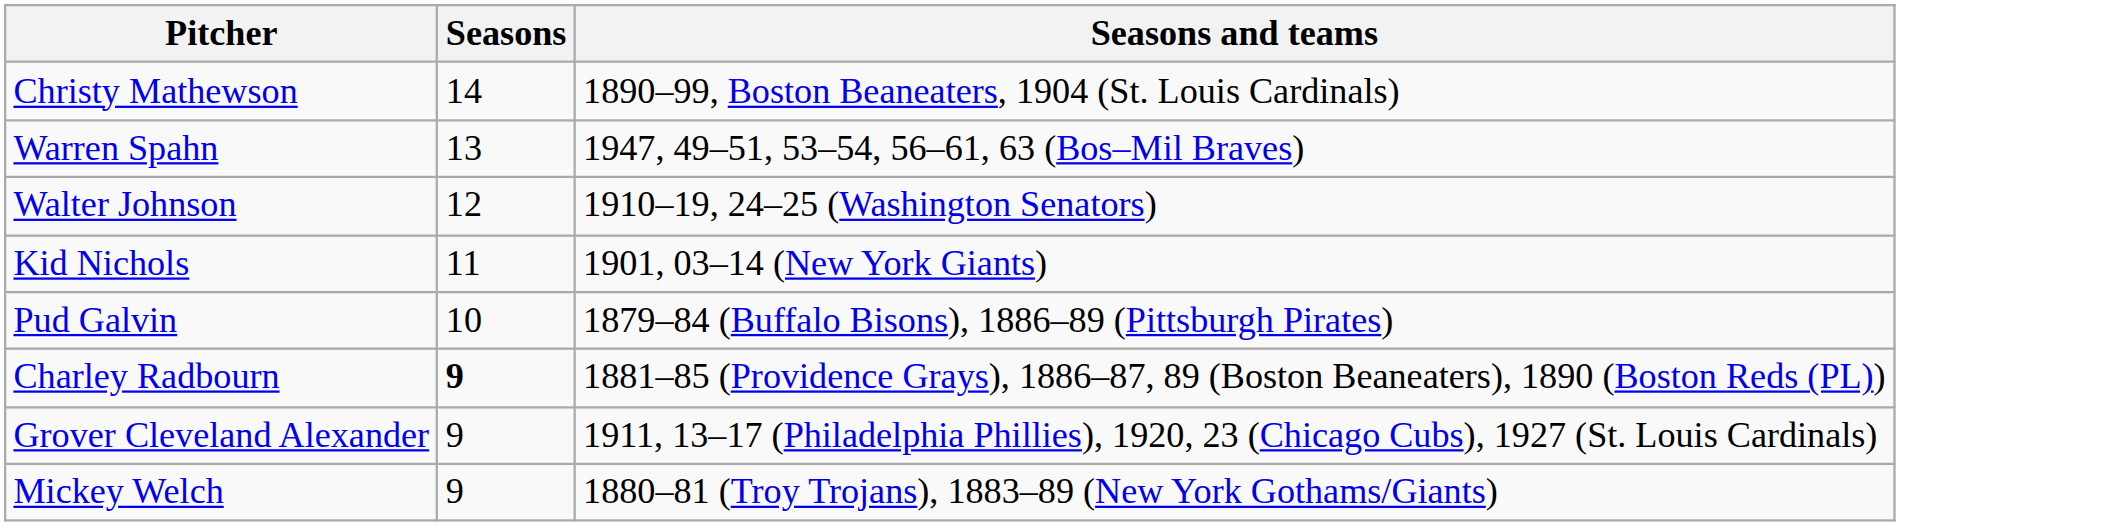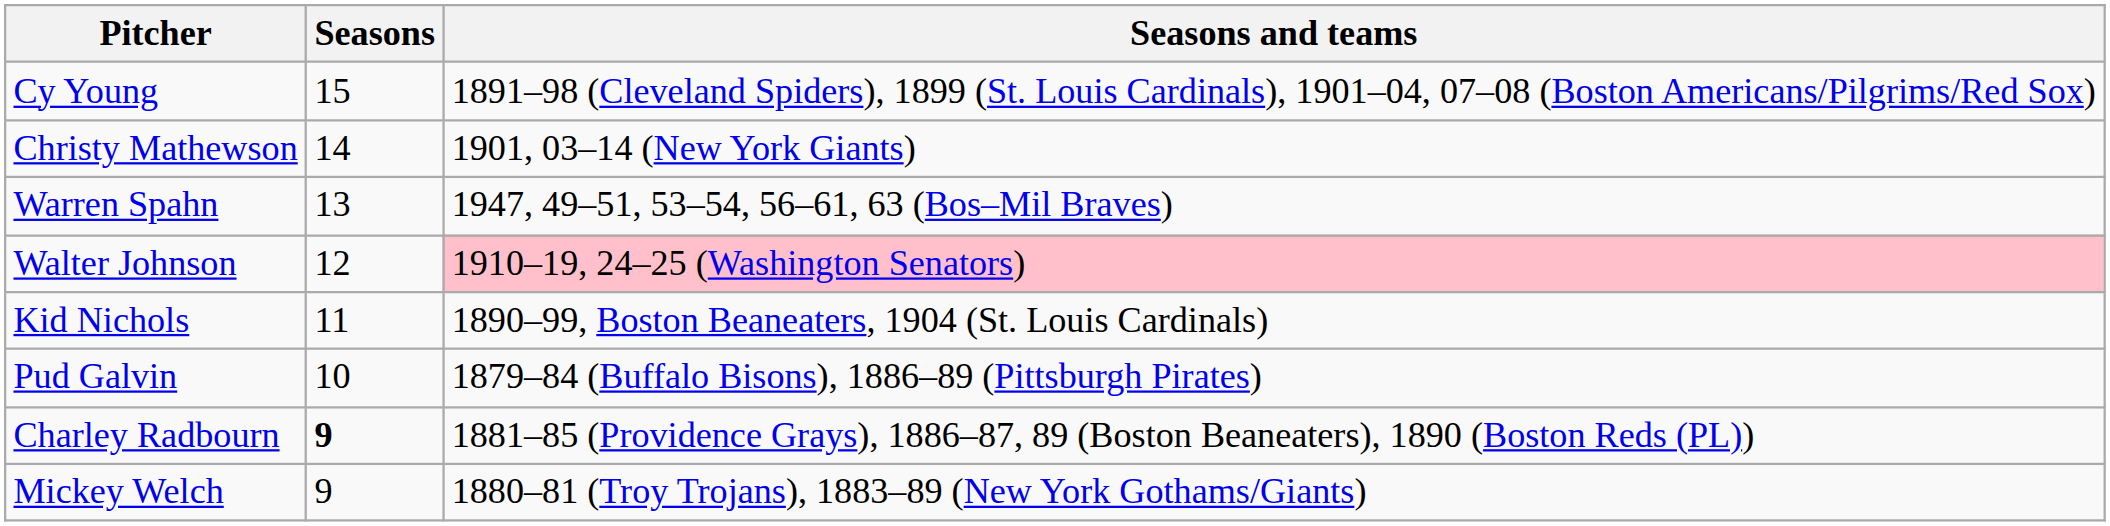+ row: Cy Young | 15 | 1891–98 (Cleveland Spiders), 1899 (St. Louis Cardinals), 1901–04, 07–08 (Boston Americans/Pilgrims/Red Sox)
Christy Mathewson | Seasons and teams: 1890–99, Boston Beaneaters, 1904 (St. Louis Cardinals) -> 1901, 03–14 (New York Giants)
Walter Johnson | Seasons and teams: no background -> pink background
Kid Nichols | Seasons and teams: 1901, 03–14 (New York Giants) -> 1890–99, Boston Beaneaters, 1904 (St. Louis Cardinals)
- row: Grover Cleveland Alexander | 9 | 1911, 13–17 (Philadelphia Phillies), 1920, 23 (Chicago Cubs), 1927 (St. Louis Cardinals)
